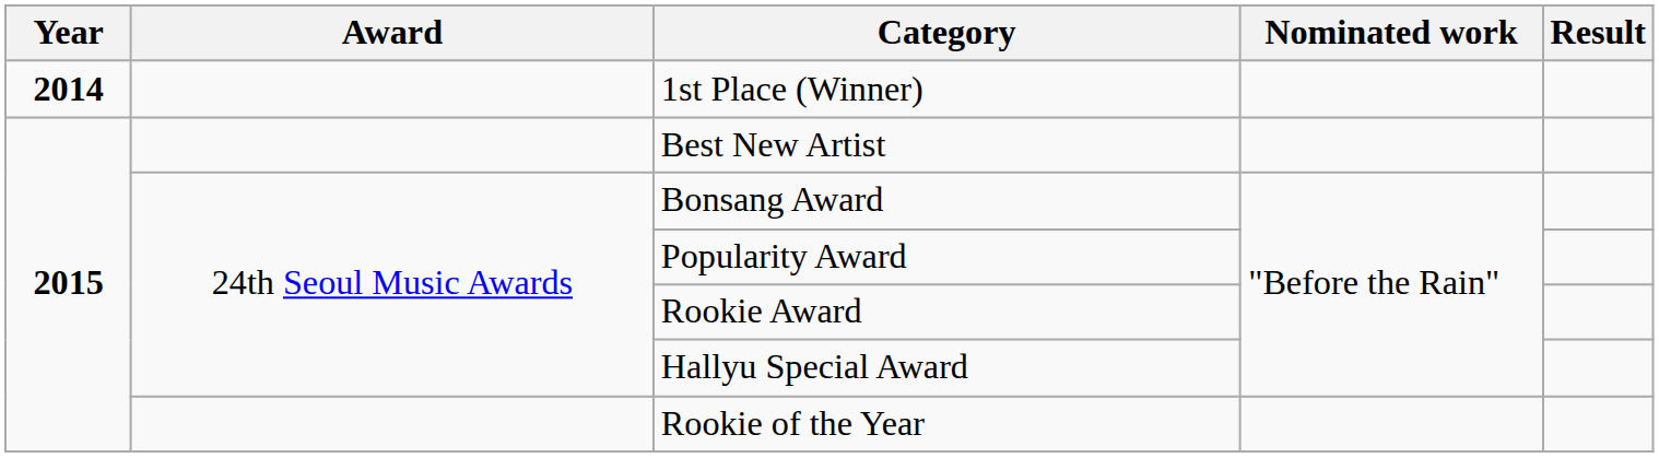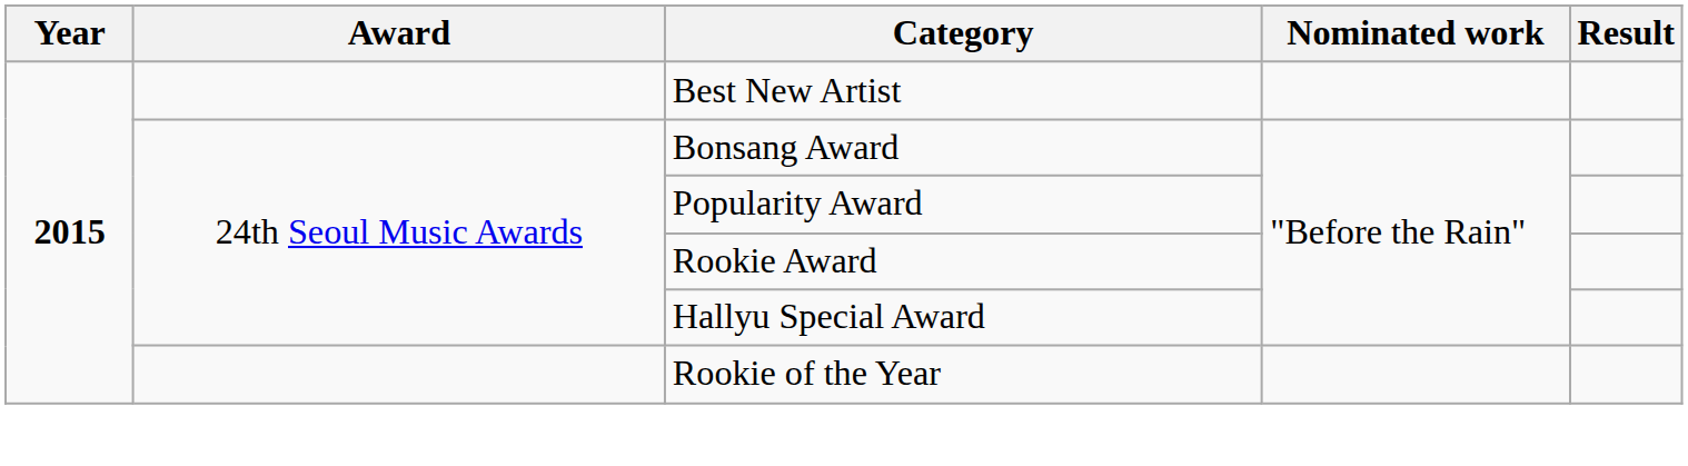- row: 2014 | 1st Place (Winner)
